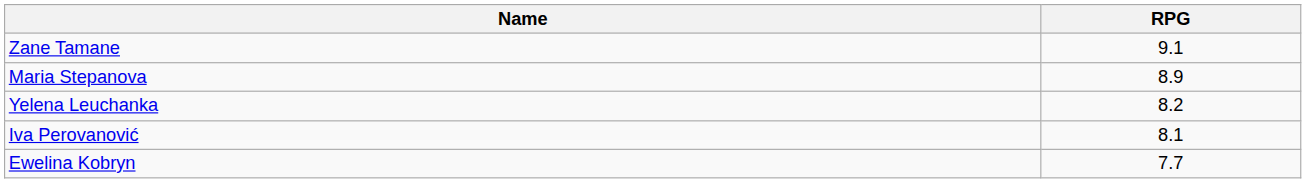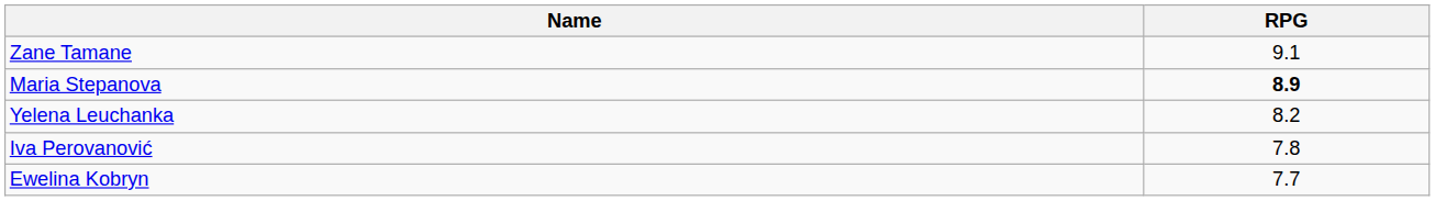Maria Stepanova | RPG: normal -> bold
Iva Perovanović | RPG: 8.1 -> 7.8
